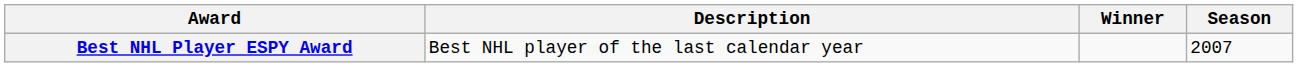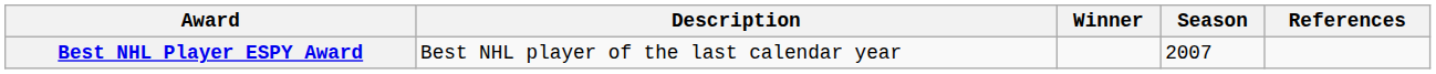+ column: References
